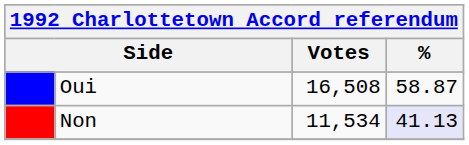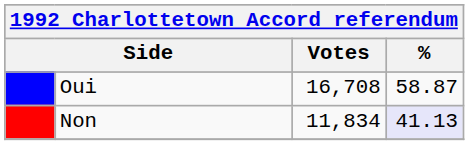Oui | Votes: 16,508 -> 16,708
Non | Votes: 11,534 -> 11,834
